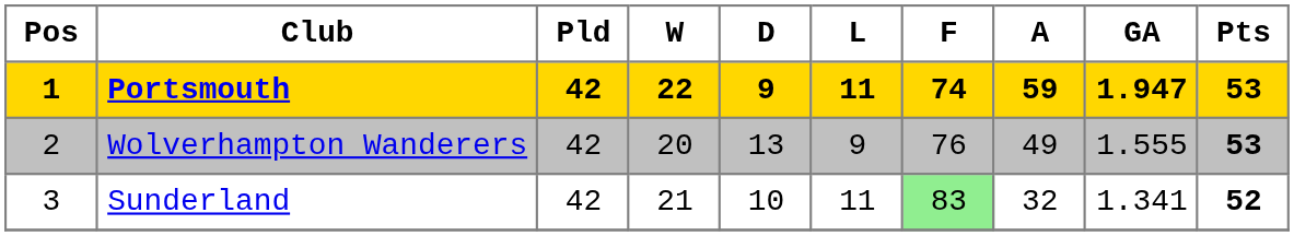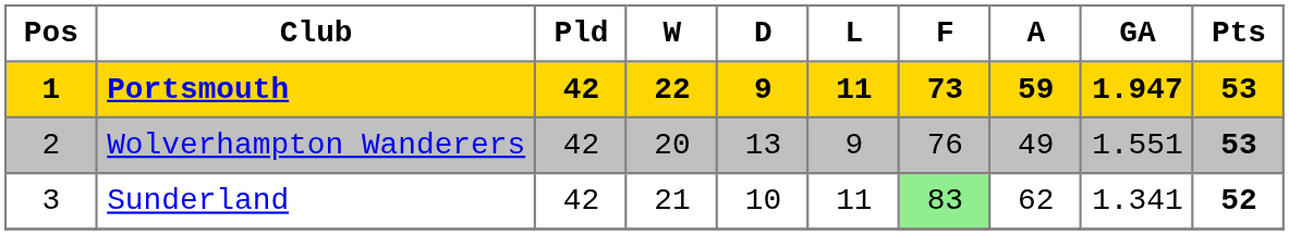Portsmouth | F: 74 -> 73
Wolverhampton Wanderers | GA: 1.555 -> 1.551
Sunderland | A: 32 -> 62
